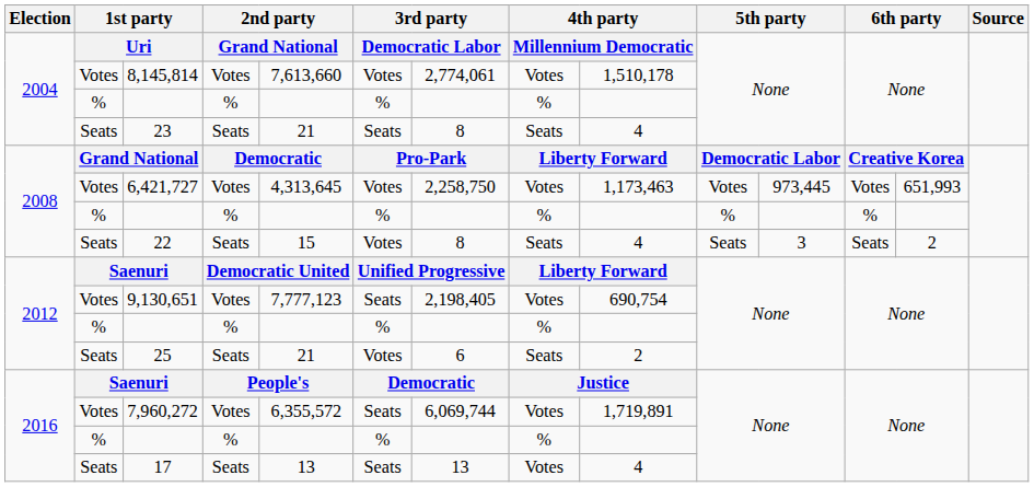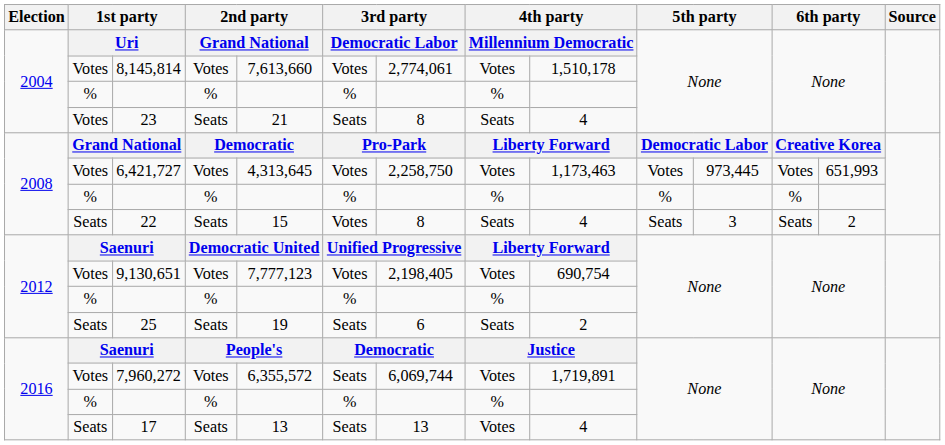23 | column 2: Seats -> Votes
9,130,651 | column 6: Seats -> Votes
25 | column 5: 21 -> 19
25 | column 6: Votes -> Seats
